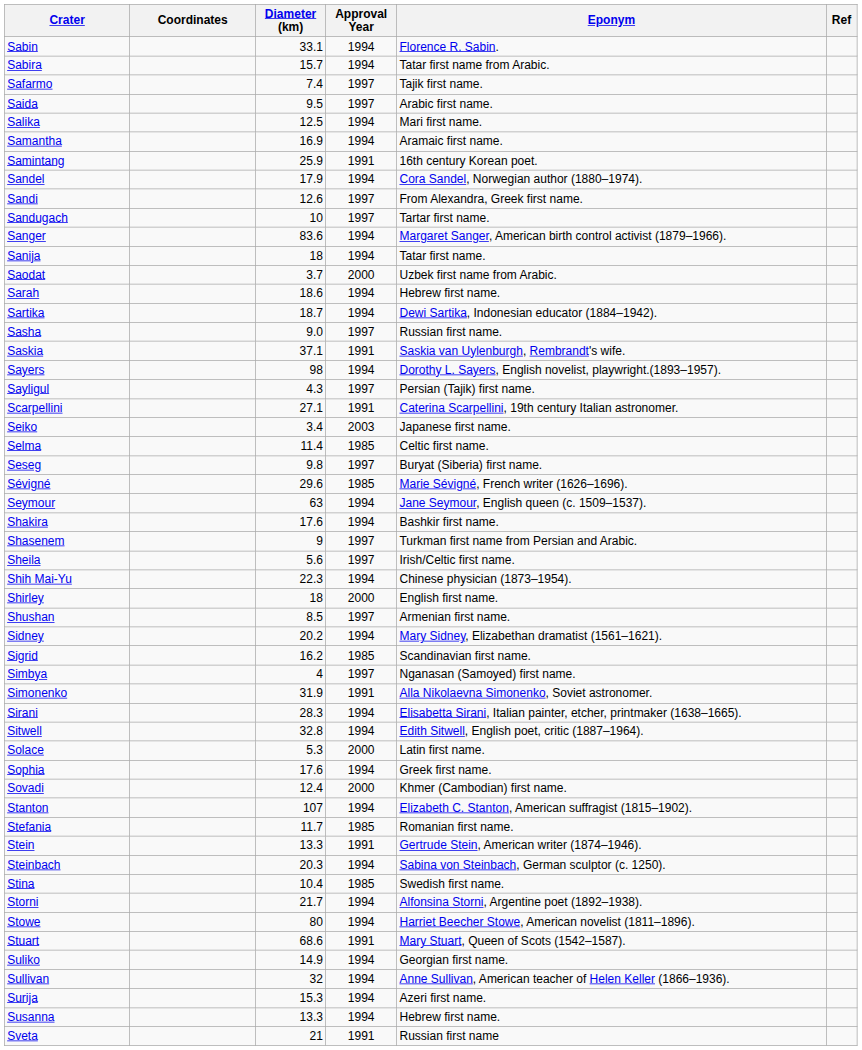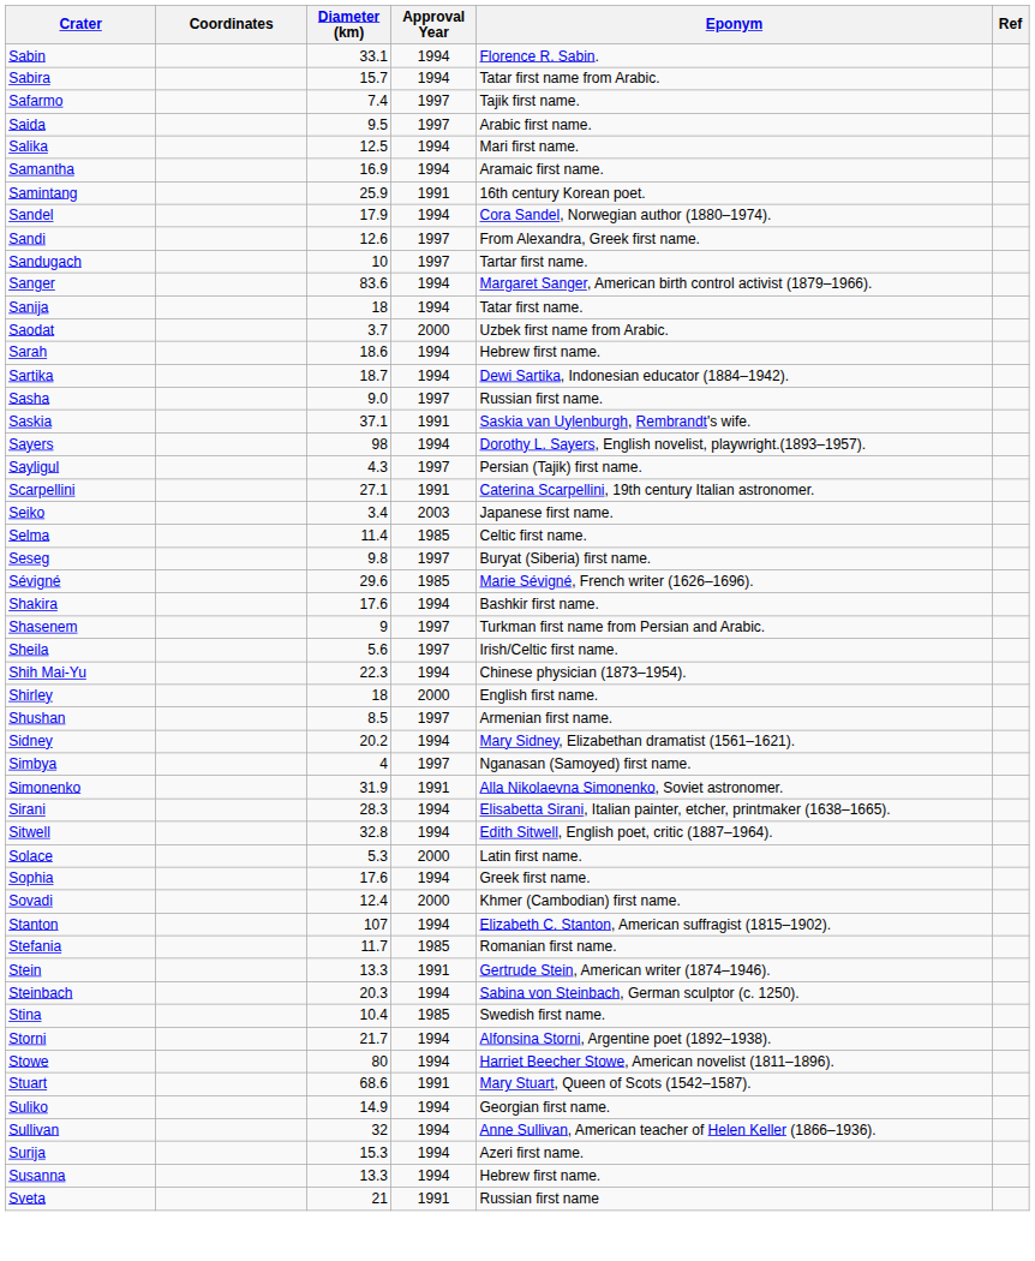- row: Seymour | 63 | 1994 | Jane Seymour, English queen (c. 1509–1537).
- row: Sigrid | 16.2 | 1985 | Scandinavian first name.
